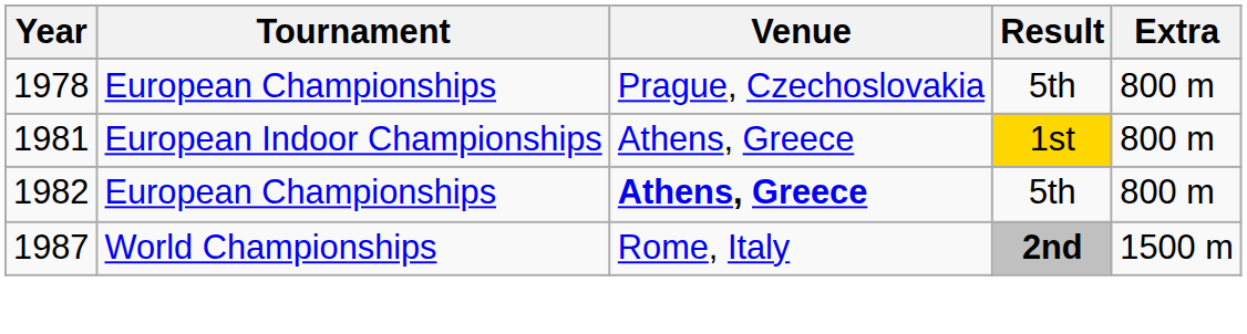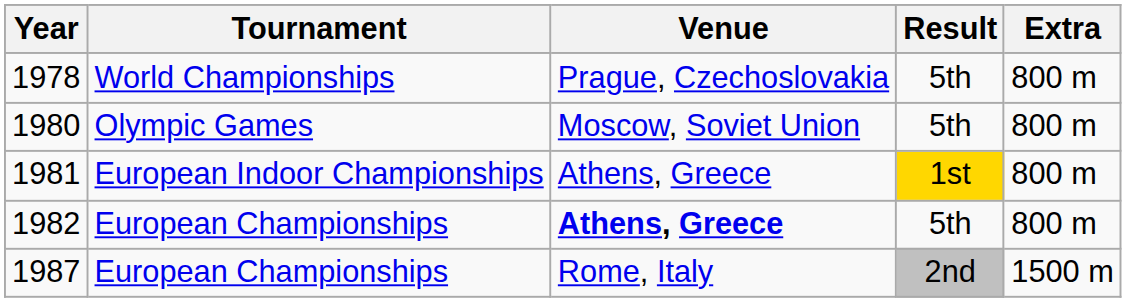1978 | Tournament: European Championships -> World Championships
+ row: 1980 | Olympic Games | Moscow, Soviet Union | 5th | 800 m
1987 | Tournament: World Championships -> European Championships
1987 | Result: bold -> normal
